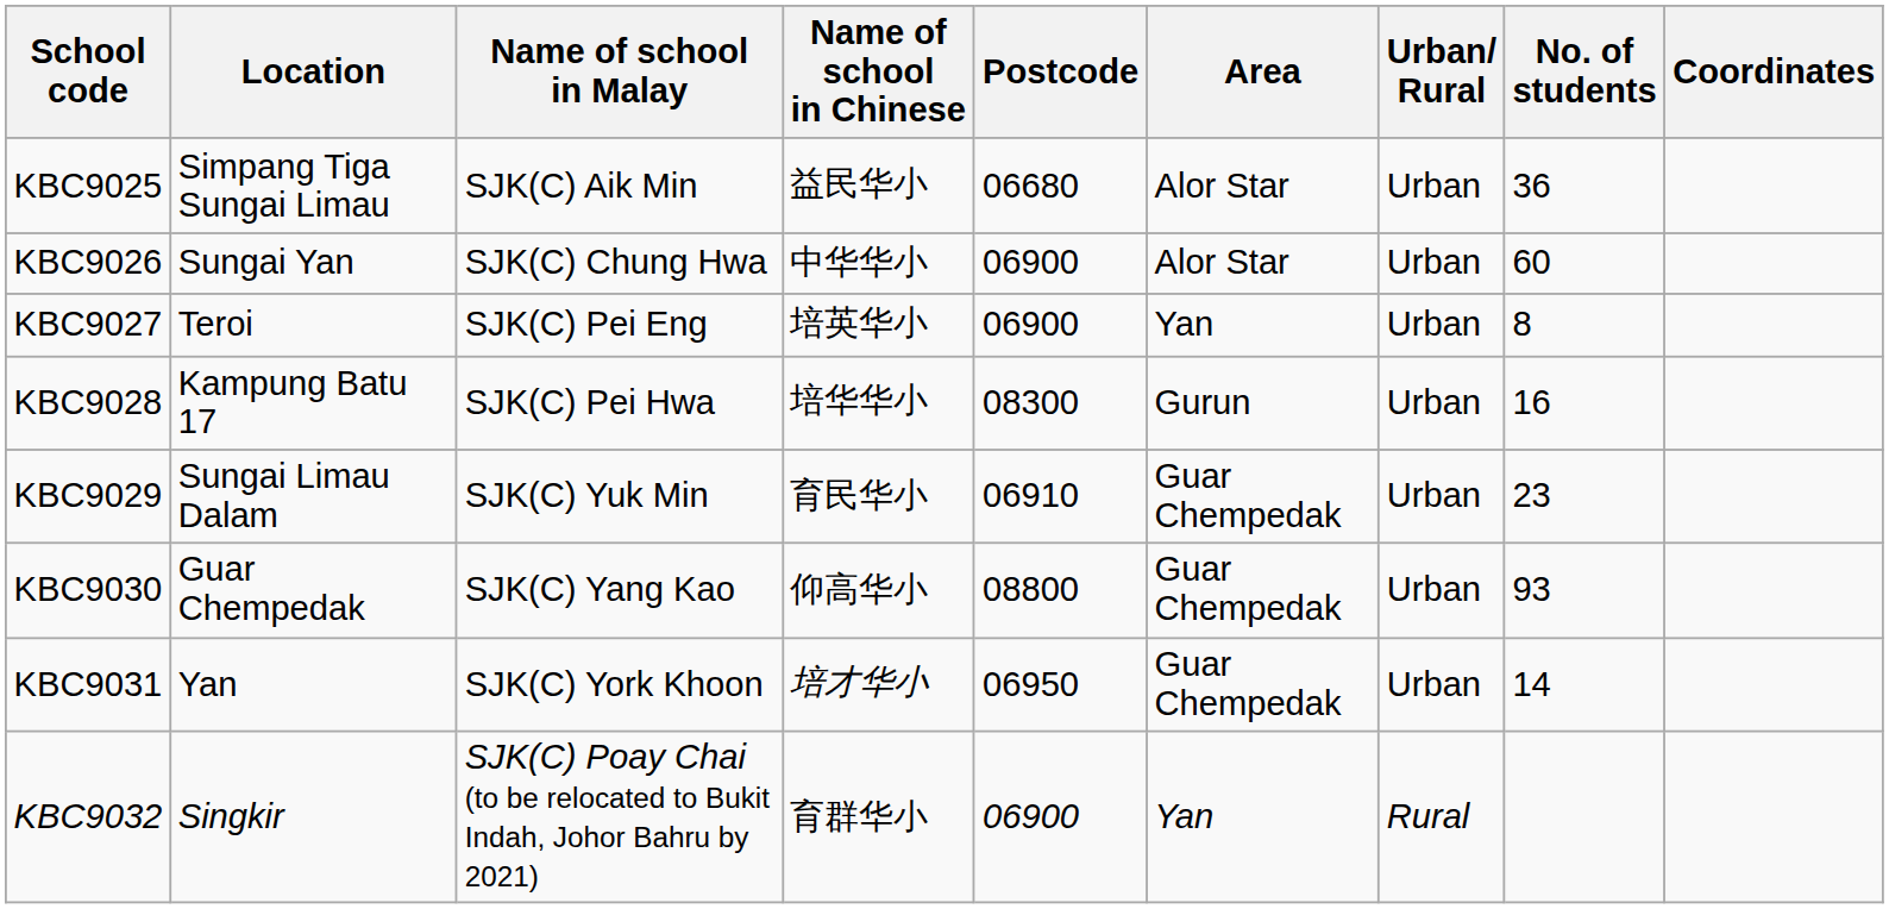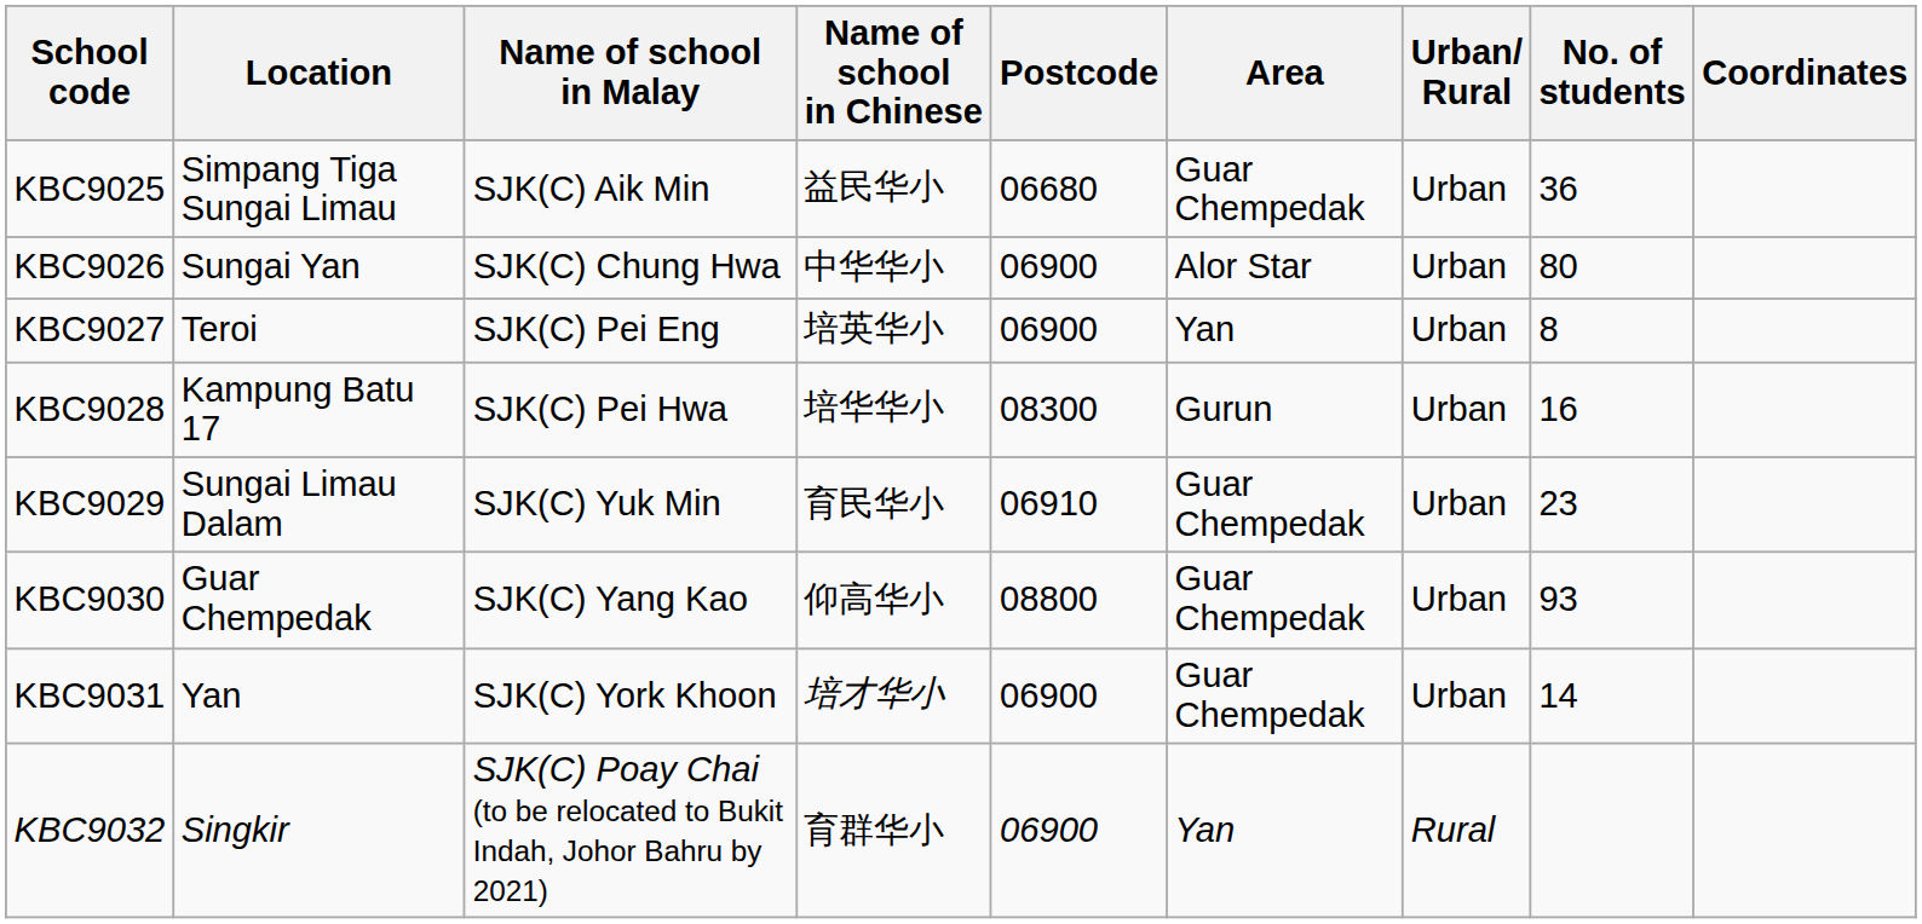KBC9025 | Area: Alor Star -> Guar Chempedak
KBC9026 | No. of students: 60 -> 80
KBC9031 | Postcode: 06950 -> 06900
